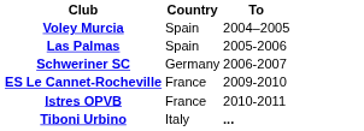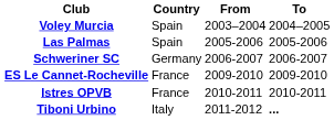+ column: From | 2003–2004 | 2005-2006 | 2006-2007 | 2009-2010 | 2010-2011 | 2011-2012
